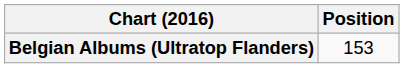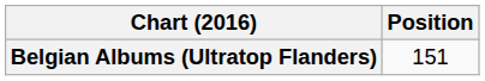Belgian Albums (Ultratop Flanders) | Position: 153 -> 151
